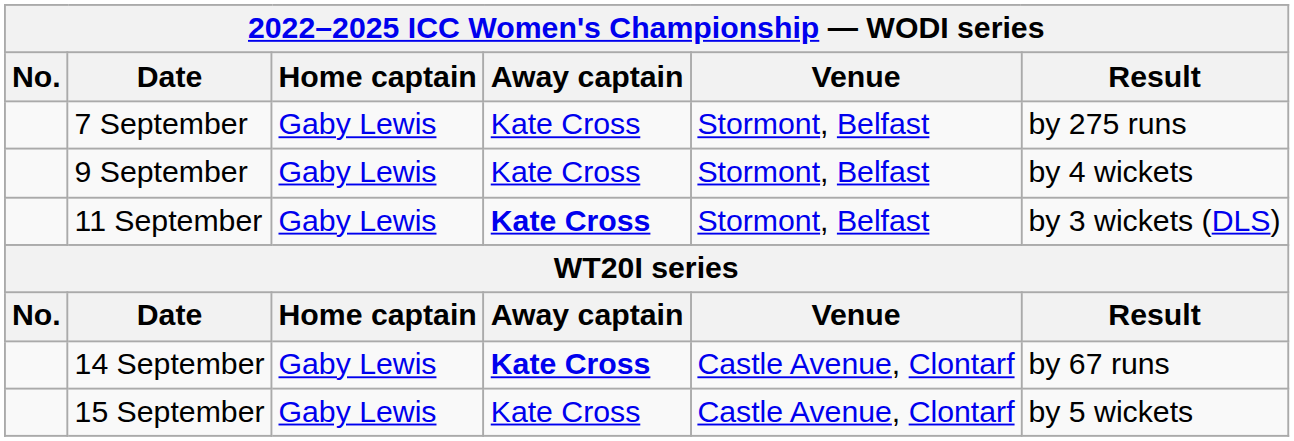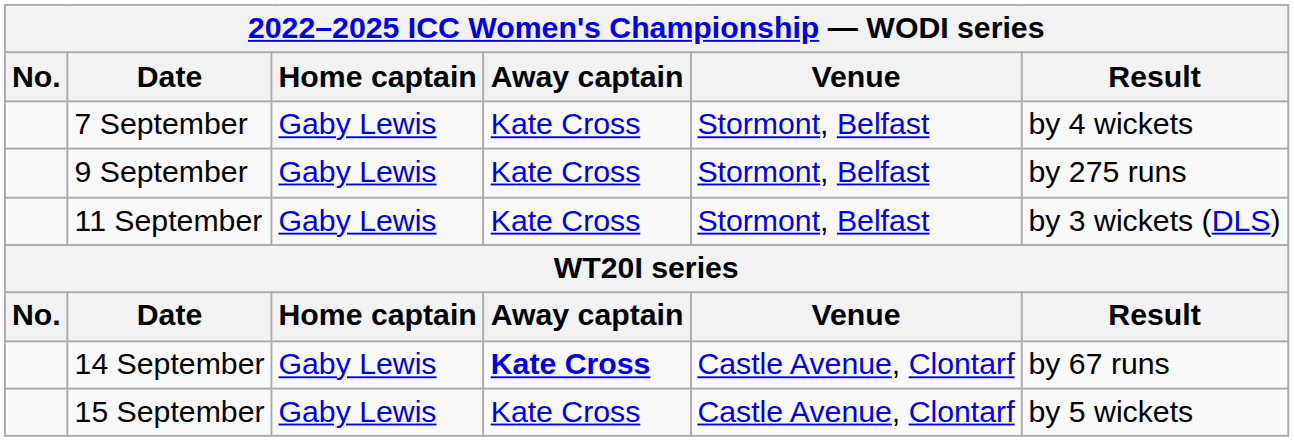7 September | Result: by 275 runs -> by 4 wickets
9 September | Result: by 4 wickets -> by 275 runs
11 September | Away captain: bold -> normal
